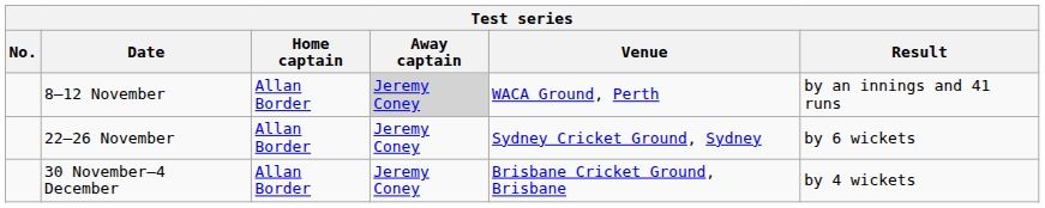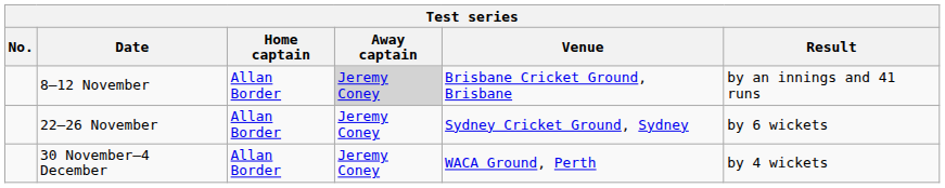8–12 November | Venue: WACA Ground, Perth -> Brisbane Cricket Ground, Brisbane
30 November–4 December | Venue: Brisbane Cricket Ground, Brisbane -> WACA Ground, Perth
